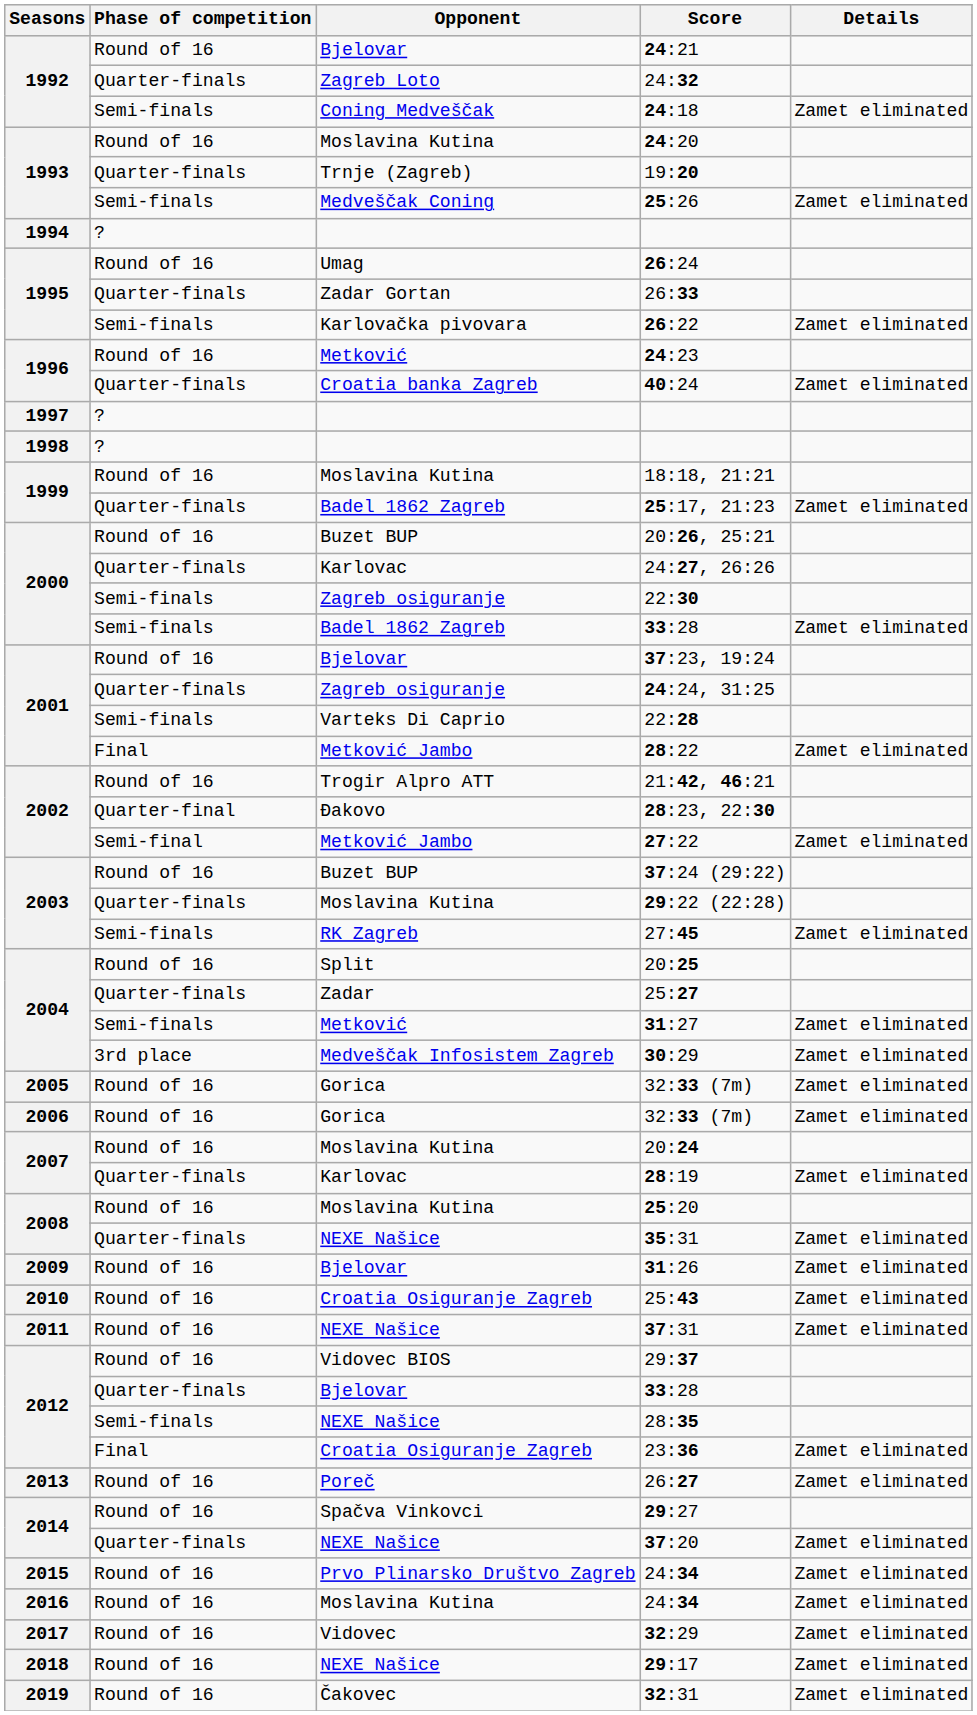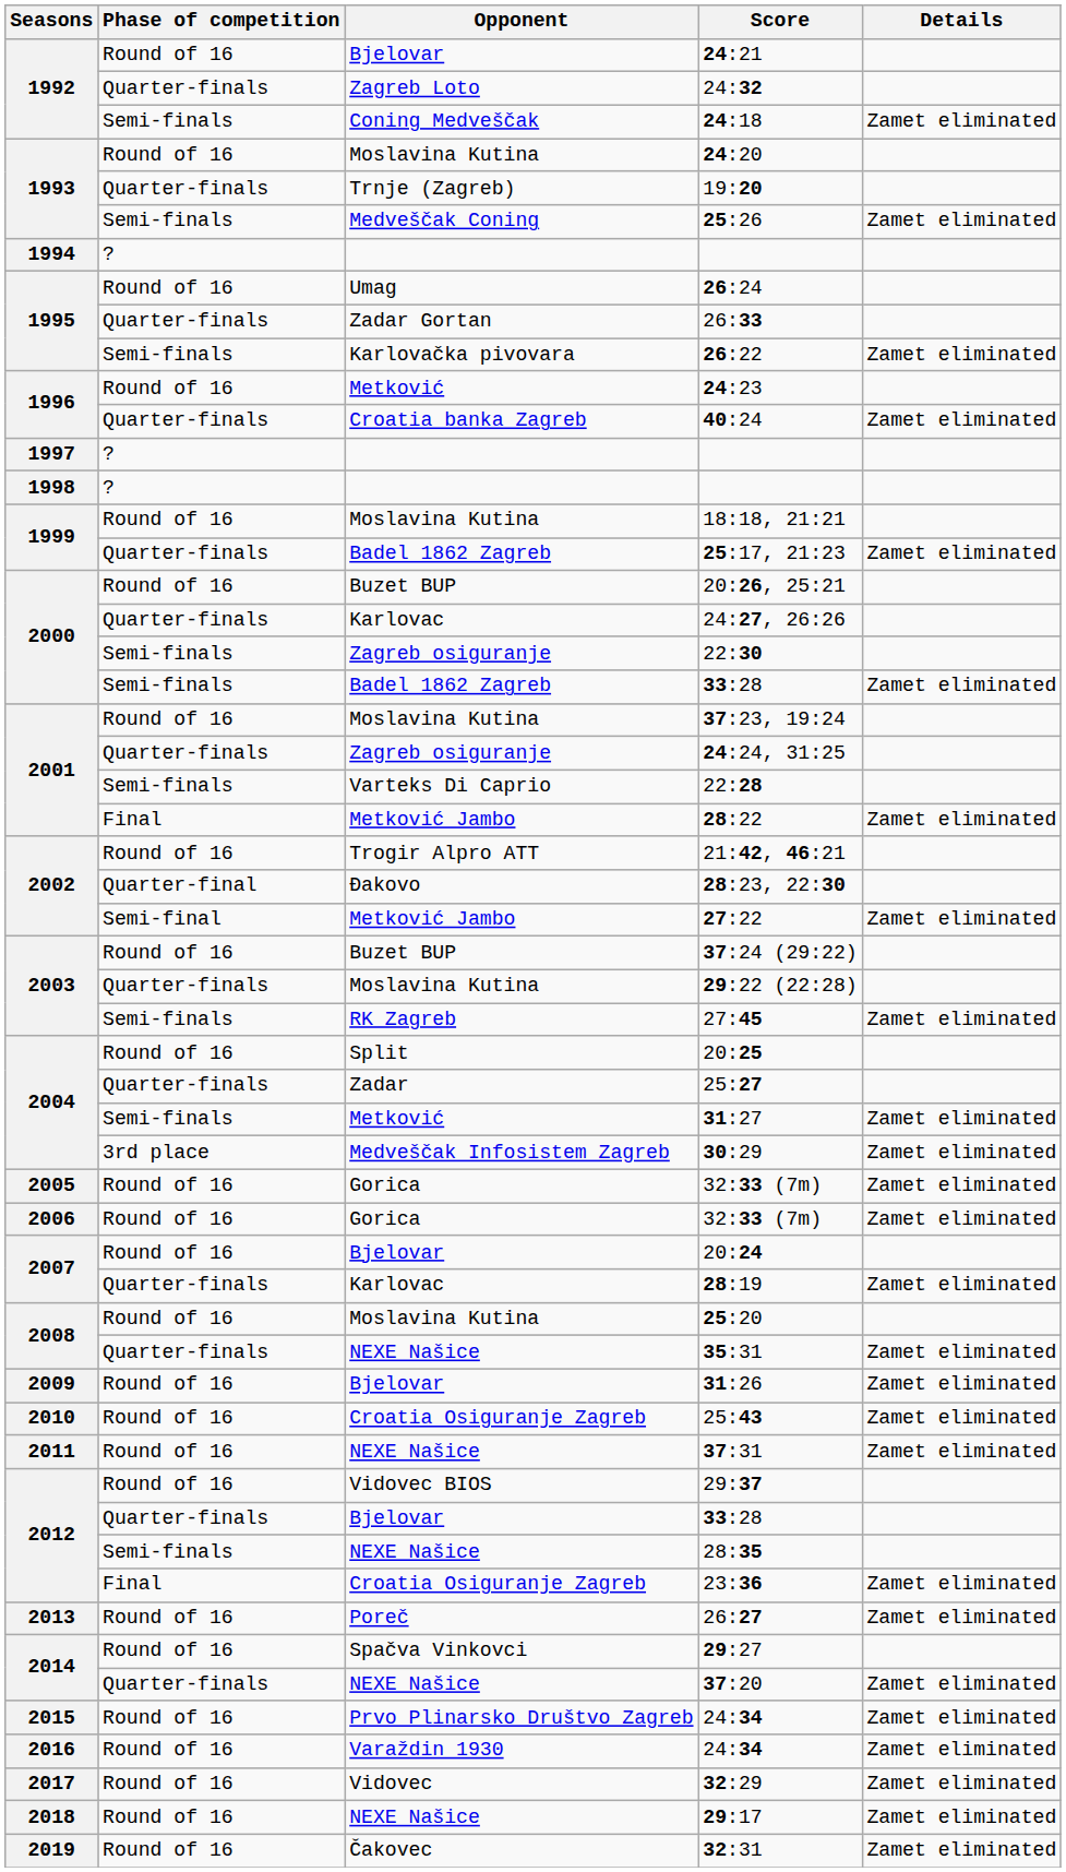37:23, 19:24 | Opponent: Bjelovar -> Moslavina Kutina
20:24 | Opponent: Moslavina Kutina -> Bjelovar
2016 / 24:34 | Opponent: Moslavina Kutina -> Varaždin 1930
